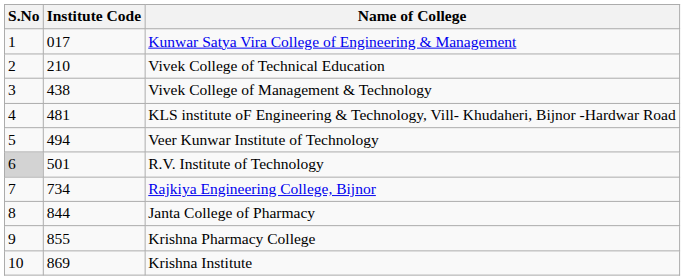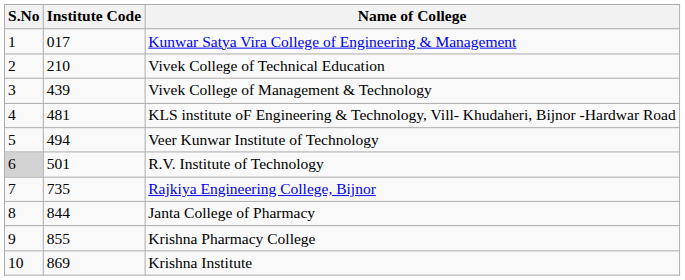Vivek College of Management & Technology | Institute Code: 438 -> 439
Rajkiya Engineering College, Bijnor | Institute Code: 734 -> 735
